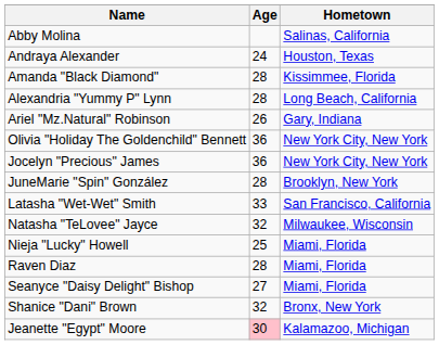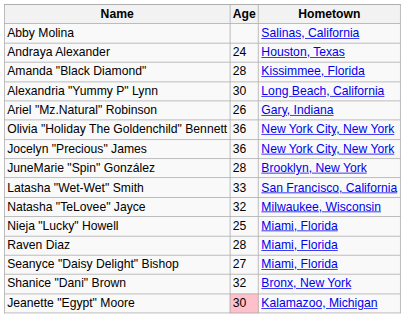Alexandria "Yummy P" Lynn | Age: 28 -> 30
